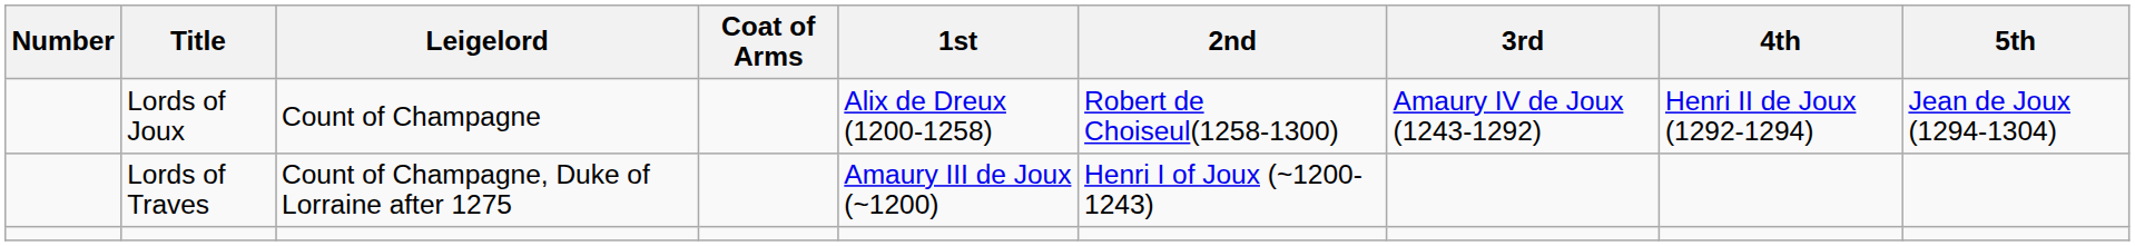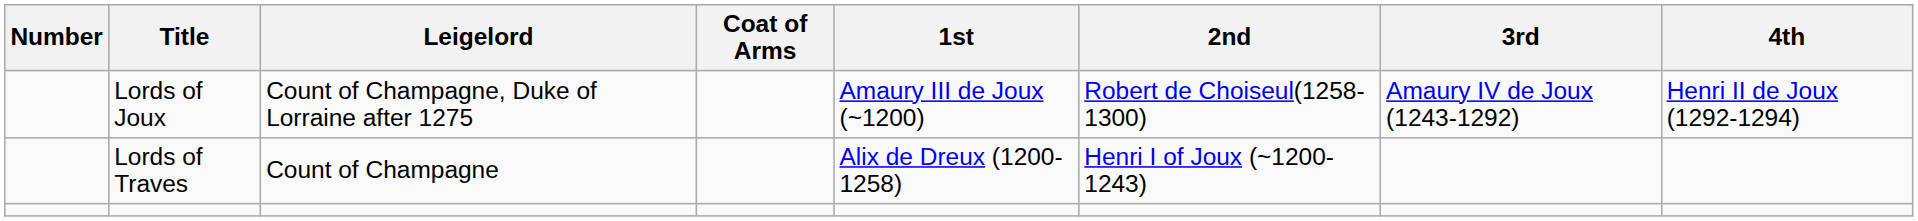- column: 5th | Jean de Joux (1294-1304)
Lords of Joux | Leigelord: Count of Champagne -> Count of Champagne, Duke of Lorraine after 1275
Lords of Joux | 1st: Alix de Dreux (1200-1258) -> Amaury III de Joux (~1200)
Lords of Traves | Leigelord: Count of Champagne, Duke of Lorraine after 1275 -> Count of Champagne
Lords of Traves | 1st: Amaury III de Joux (~1200) -> Alix de Dreux (1200-1258)
